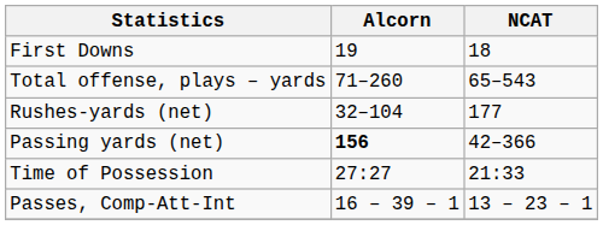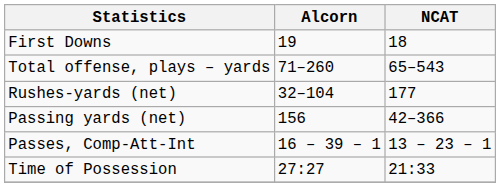Passing yards (net) | Alcorn: bold -> normal
rows swapped: Passes, Comp-Att-Int <-> Time of Possession
